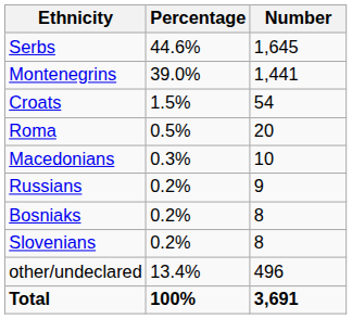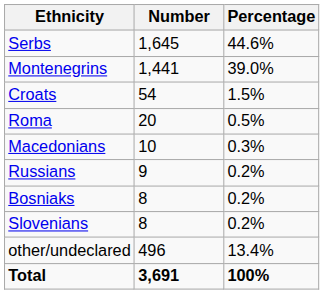columns swapped: Number <-> Percentage
